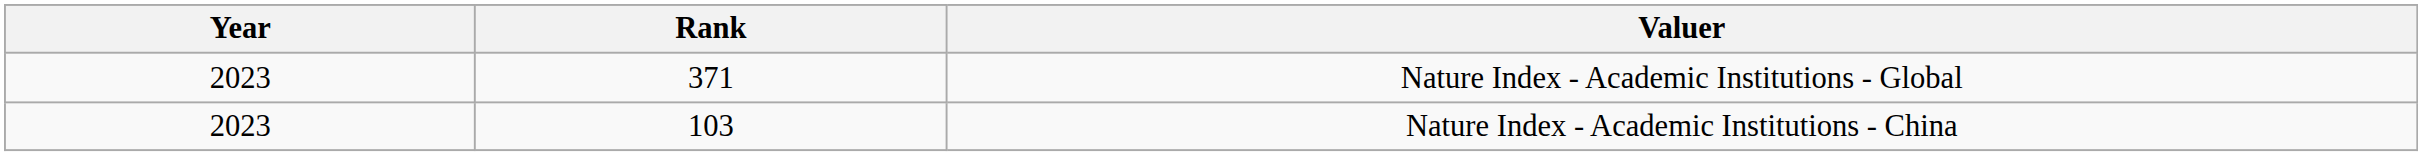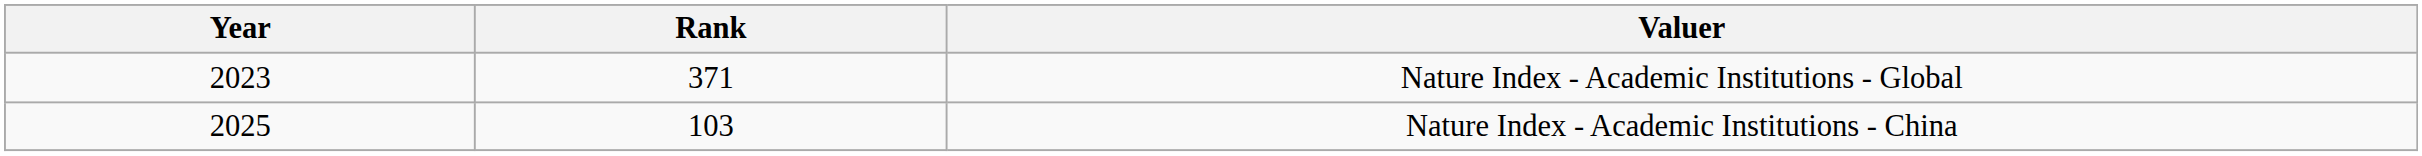Nature Index - Academic Institutions - China | Year: 2023 -> 2025
